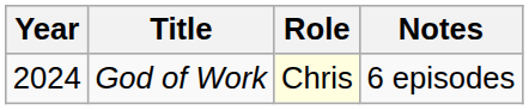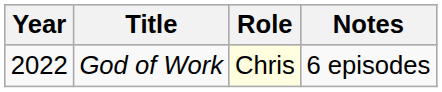God of Work | Year: 2024 -> 2022
